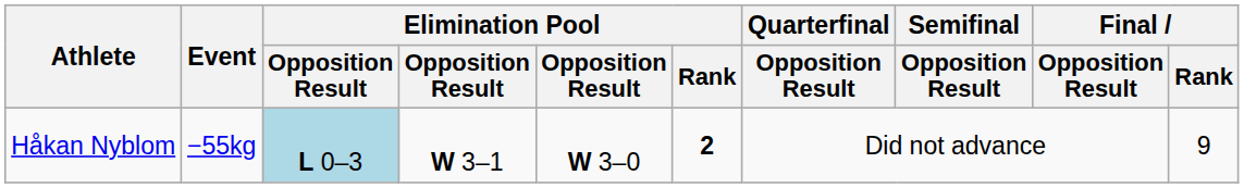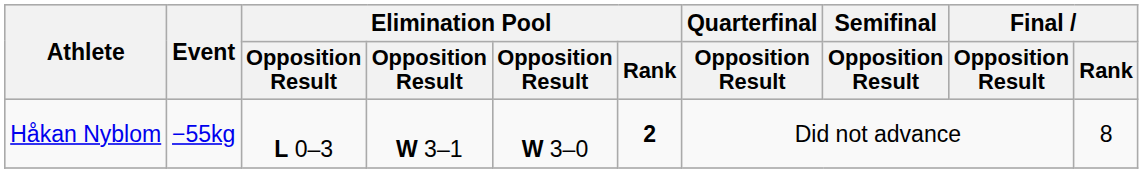Håkan Nyblom | column 3: lightblue background -> no background
Håkan Nyblom | Final / Rank: 9 -> 8
